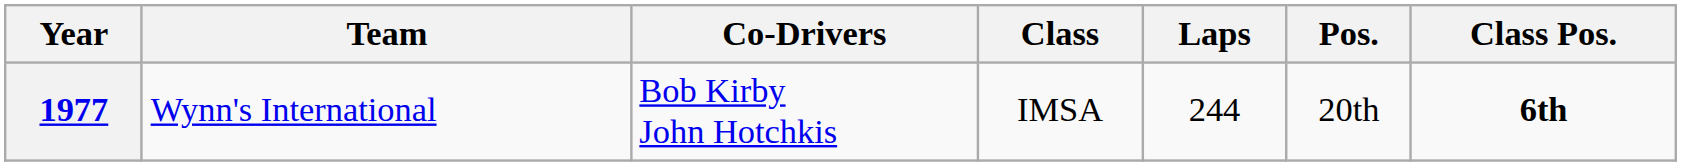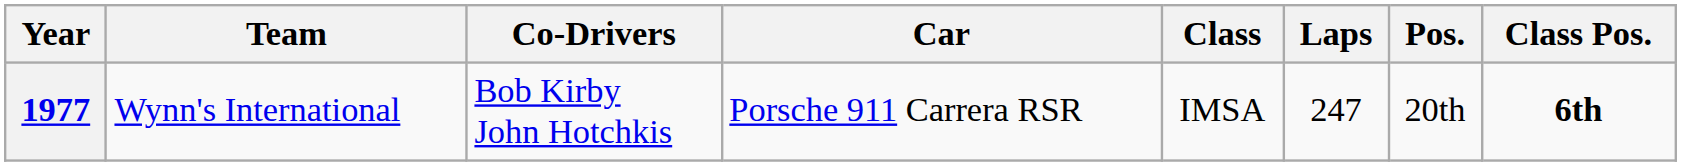+ column: Car | Porsche 911 Carrera RSR
1977 | Laps: 244 -> 247
